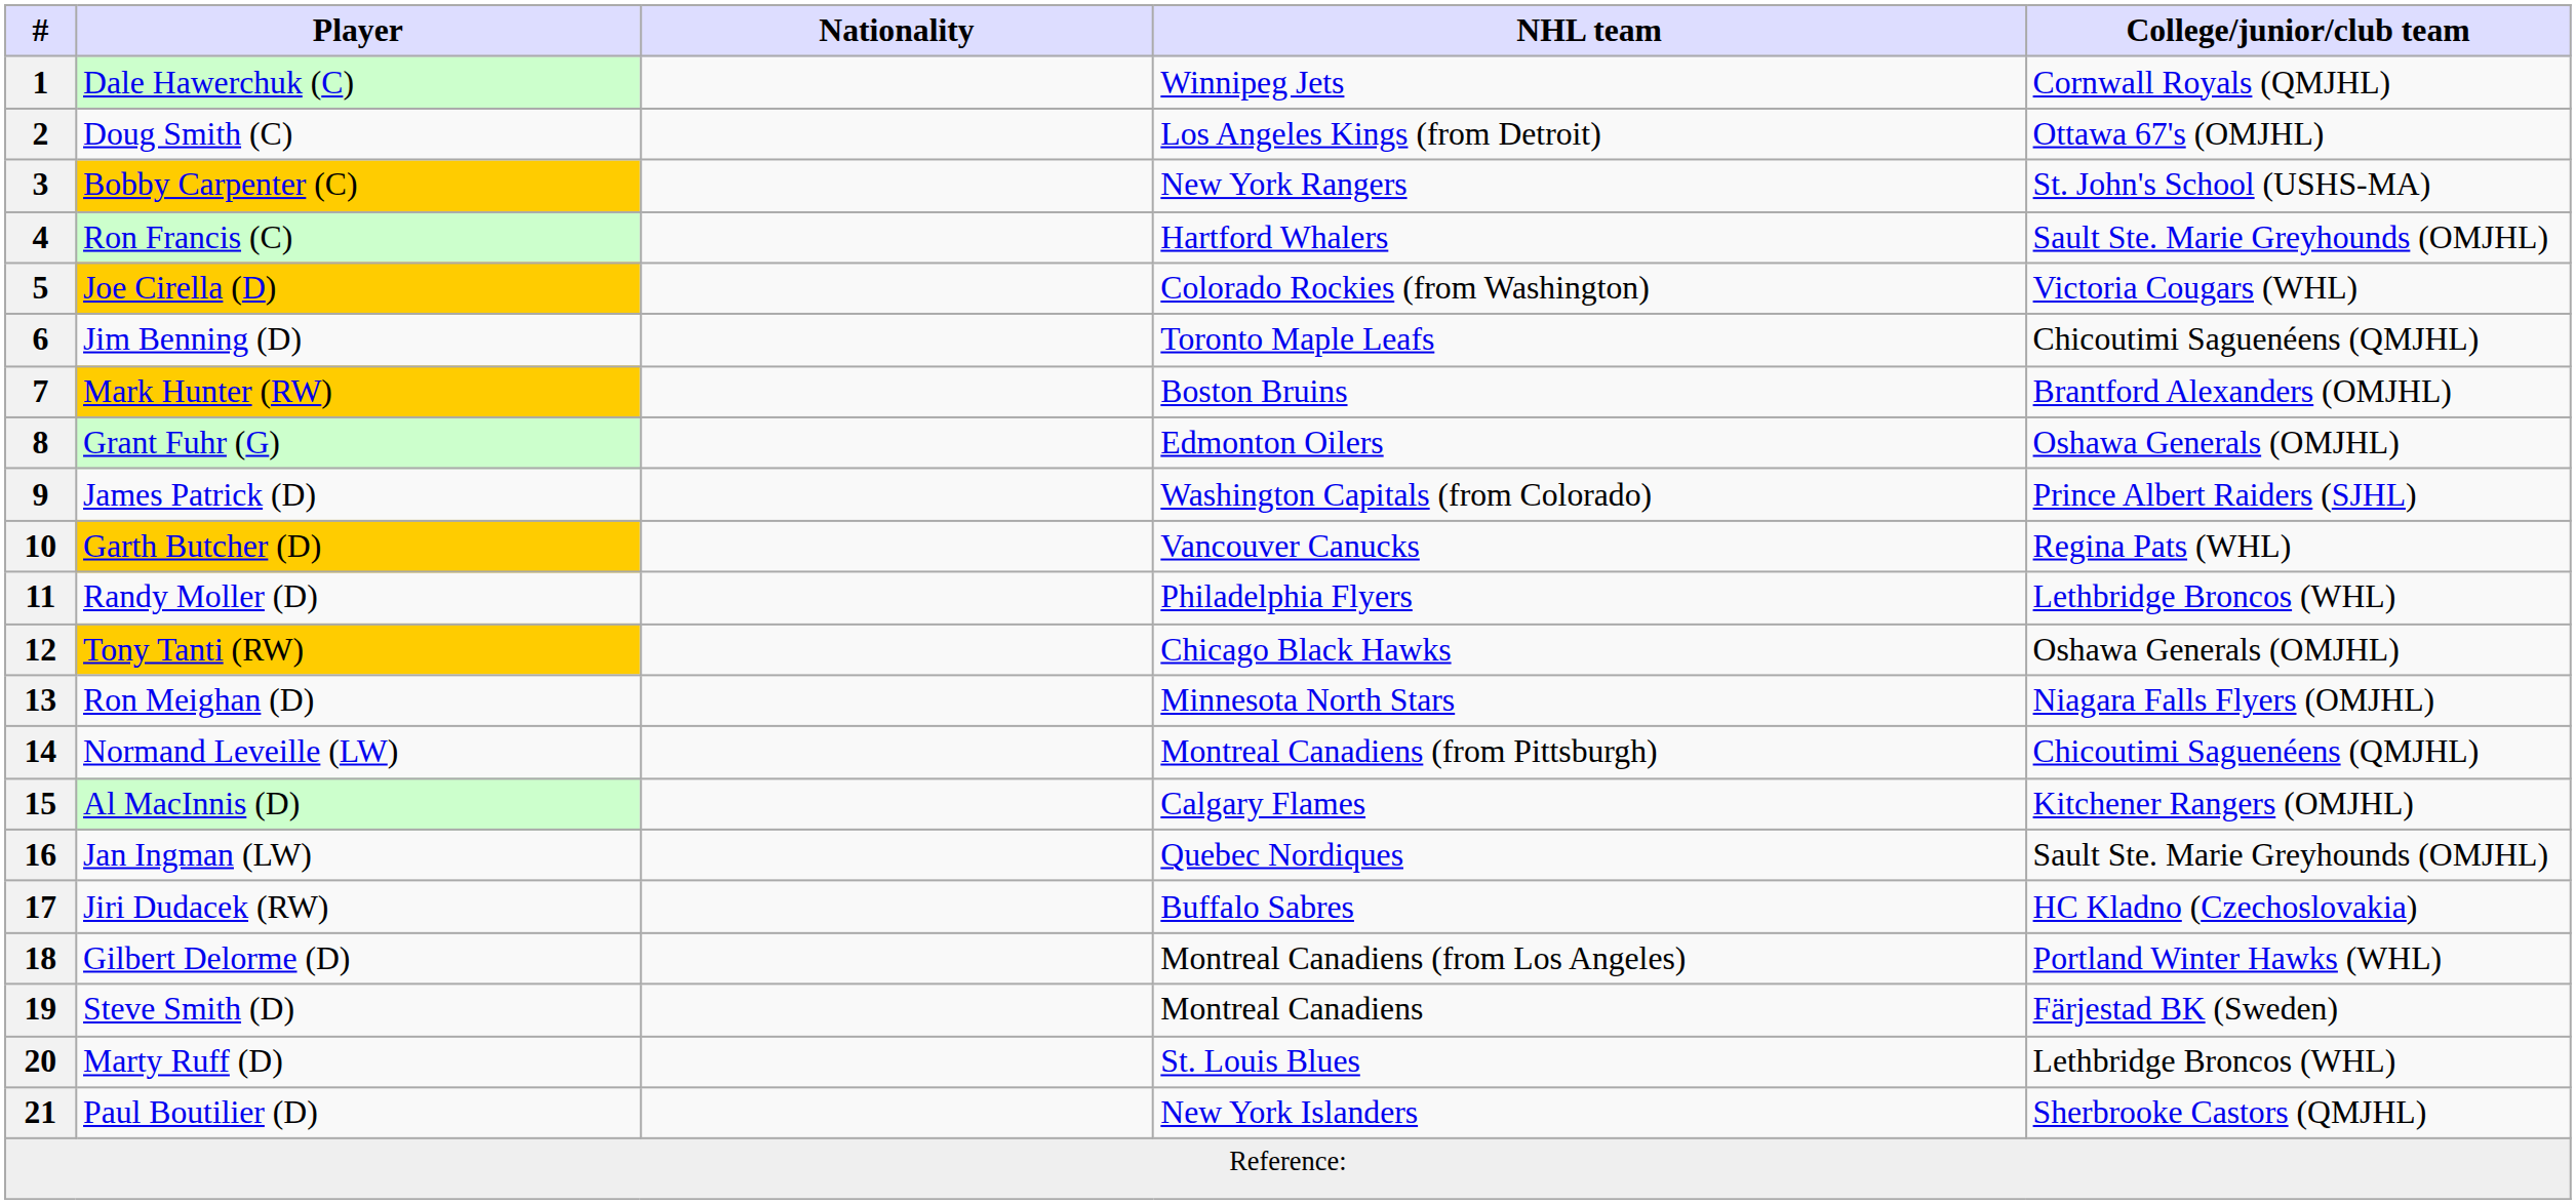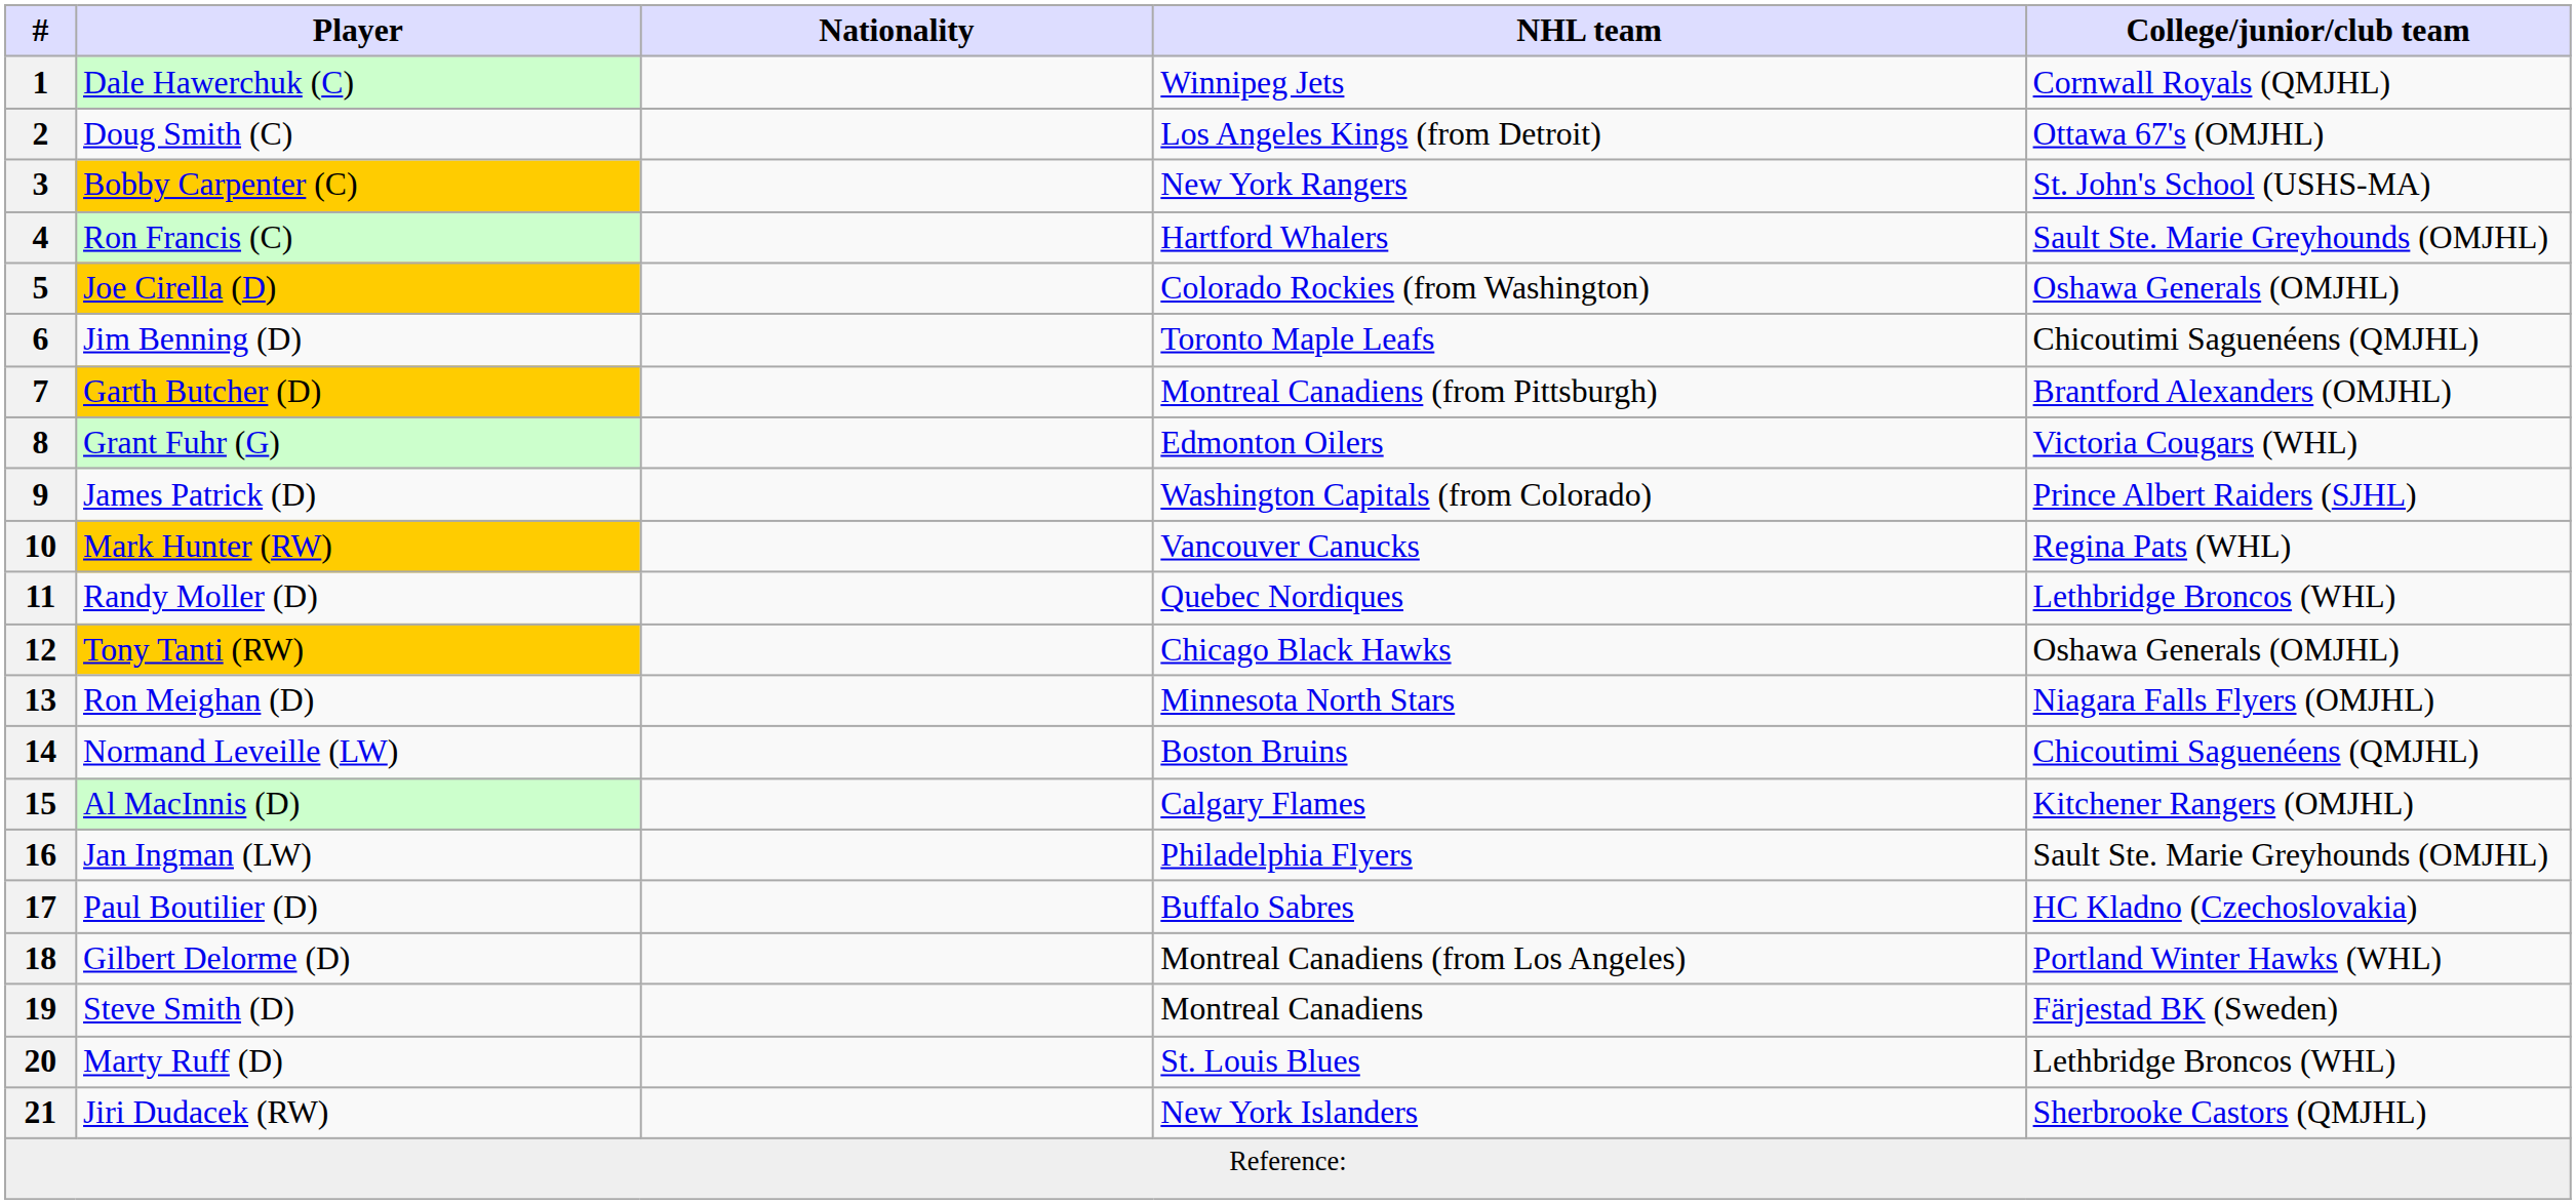5 | College/junior/club team: Victoria Cougars (WHL) -> Oshawa Generals (OMJHL)
7 | Player: Mark Hunter (RW) -> Garth Butcher (D)
7 | NHL team: Boston Bruins -> Montreal Canadiens (from Pittsburgh)
8 | College/junior/club team: Oshawa Generals (OMJHL) -> Victoria Cougars (WHL)
10 | Player: Garth Butcher (D) -> Mark Hunter (RW)
11 | NHL team: Philadelphia Flyers -> Quebec Nordiques
14 | NHL team: Montreal Canadiens (from Pittsburgh) -> Boston Bruins
16 | NHL team: Quebec Nordiques -> Philadelphia Flyers
17 | Player: Jiri Dudacek (RW) -> Paul Boutilier (D)
21 | Player: Paul Boutilier (D) -> Jiri Dudacek (RW)
